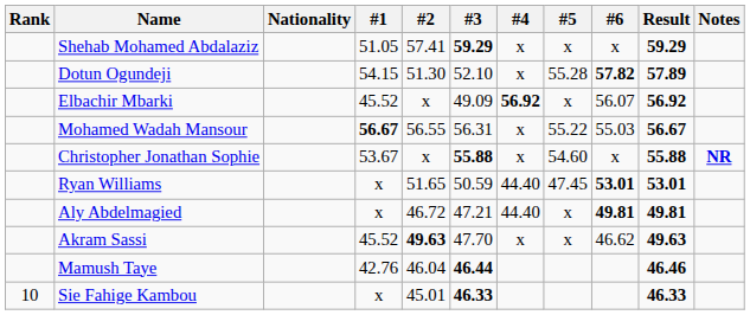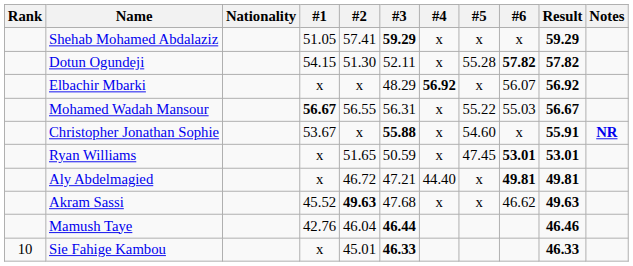Dotun Ogundeji | #3: 52.10 -> 52.11
Dotun Ogundeji | Result: 57.89 -> 57.82
Elbachir Mbarki | #1: 45.52 -> x
Elbachir Mbarki | #3: 49.09 -> 48.29
Christopher Jonathan Sophie | Result: 55.88 -> 55.91
Ryan Williams | #4: 44.40 -> x
Akram Sassi | #3: 47.70 -> 47.68
